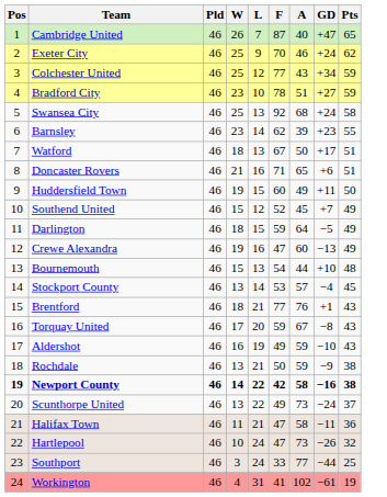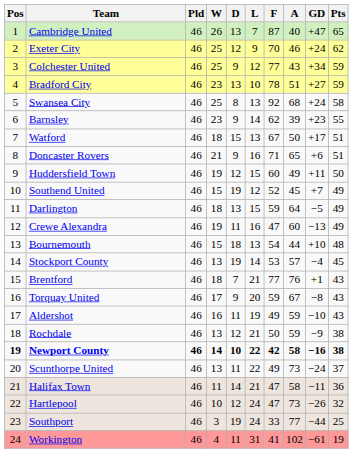+ column: D | 13 | 12 | 9 | 13 | 8 | 9 | 15 | 9 | 12 | 19 | 13 | 11 | 18 | 19 | 7 | 9 | 11 | 12 | 10 | 11 | 14 | 12 | 19 | 11
